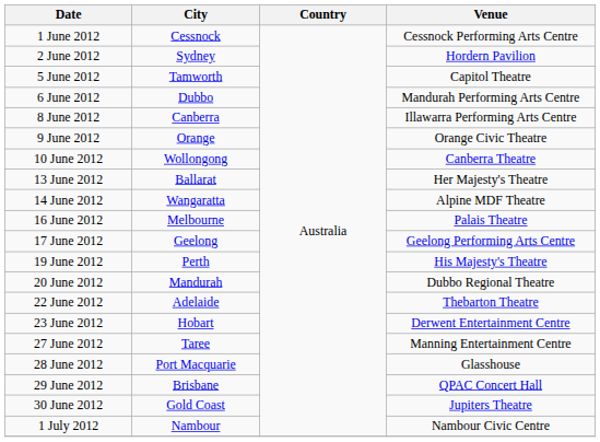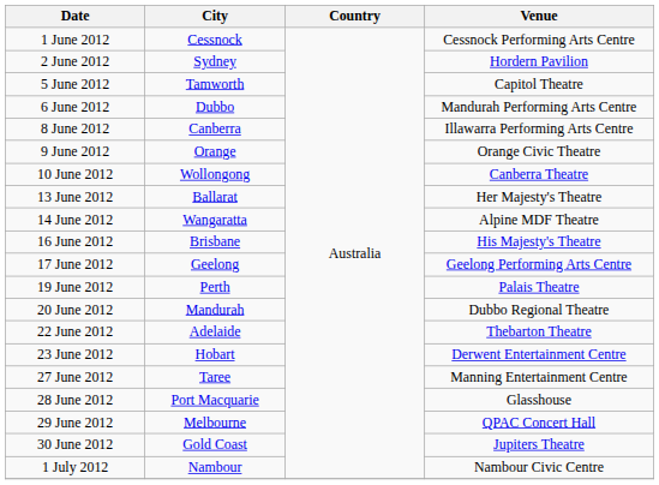16 June 2012 | City: Melbourne -> Brisbane
16 June 2012 | Venue: Palais Theatre -> His Majesty's Theatre
19 June 2012 | Venue: His Majesty's Theatre -> Palais Theatre
29 June 2012 | City: Brisbane -> Melbourne
